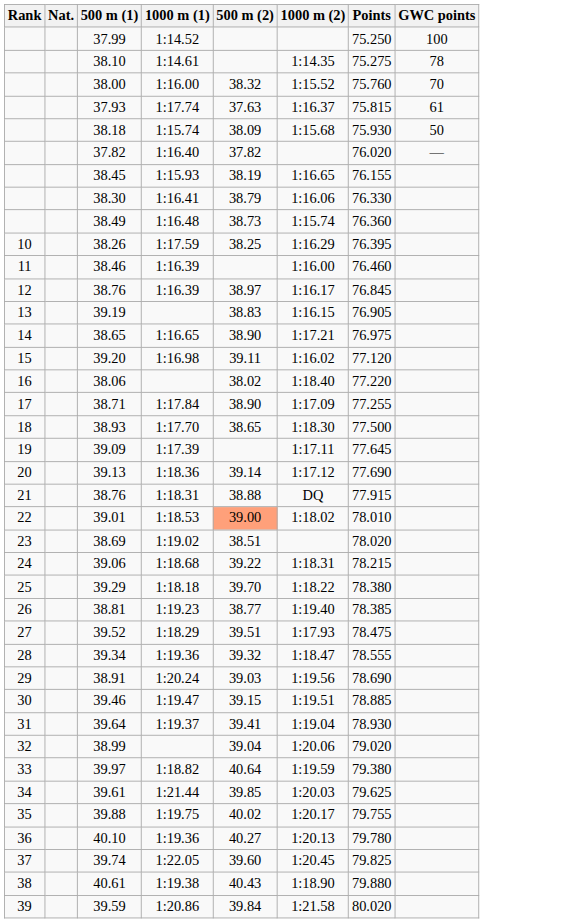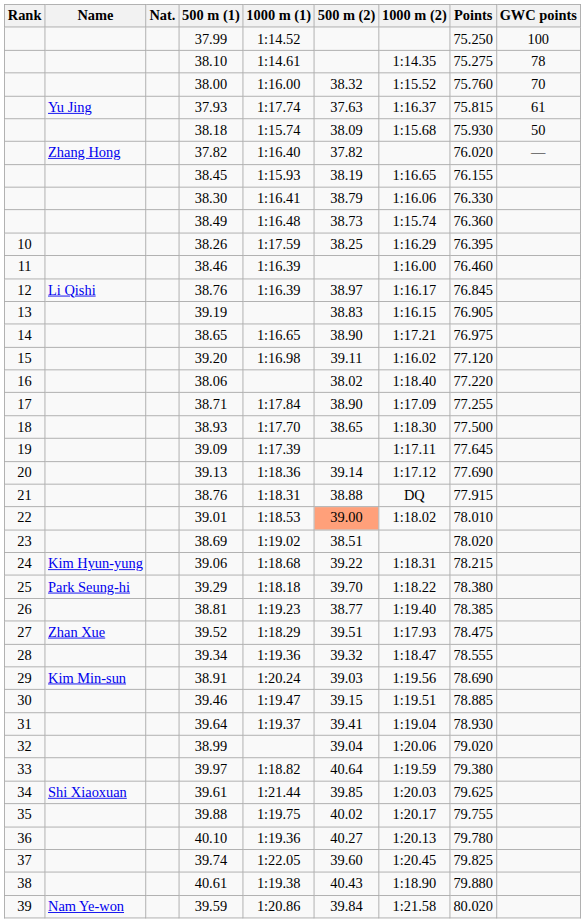+ column: Name | Yu Jing | Zhang Hong | Li Qishi | Kim Hyun-yung | Park Seung-hi | Zhan Xue | Kim Min-sun | Shi Xiaoxuan | Nam Ye-won
